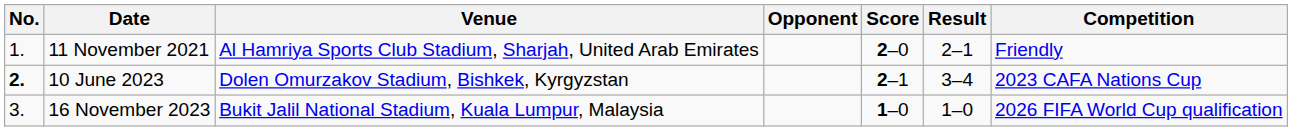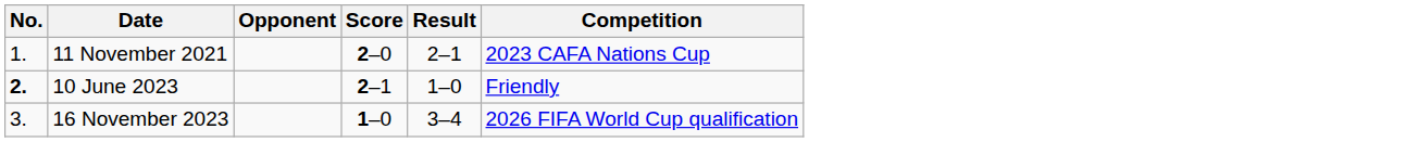- column: Venue | Al Hamriya Sports Club Stadium, Sharjah, United Arab Emirates | Dolen Omurzakov Stadium, Bishkek, Kyrgyzstan | Bukit Jalil National Stadium, Kuala Lumpur, Malaysia
11 November 2021 | Competition: Friendly -> 2023 CAFA Nations Cup
10 June 2023 | Result: 3–4 -> 1–0
10 June 2023 | Competition: 2023 CAFA Nations Cup -> Friendly
16 November 2023 | Result: 1–0 -> 3–4
